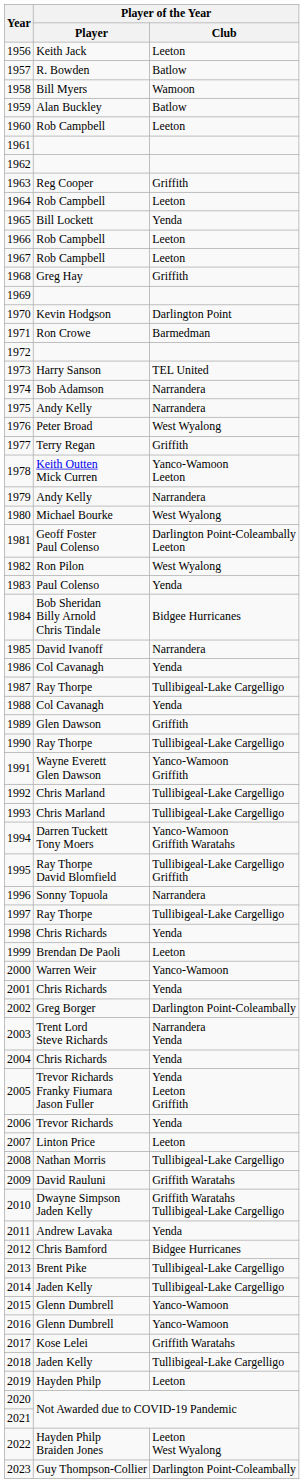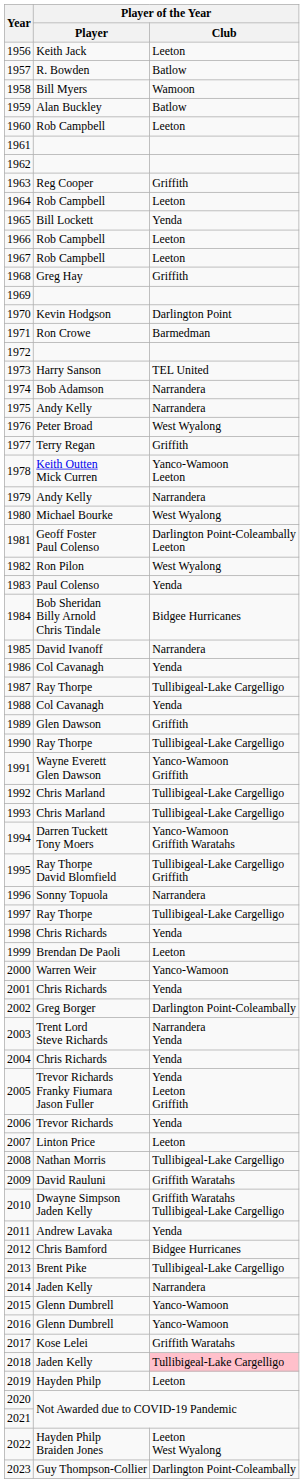2014 | Player of the Year / Club: Tullibigeal-Lake Cargelligo -> Narrandera
2018 | Player of the Year / Club: no background -> pink background
